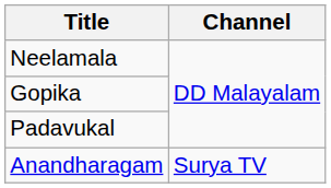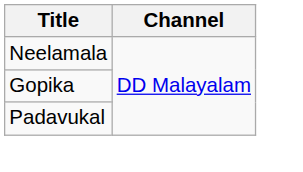- row: Anandharagam | Surya TV
